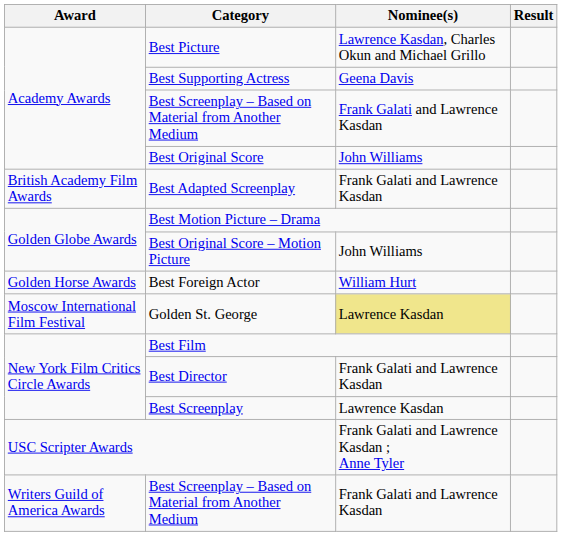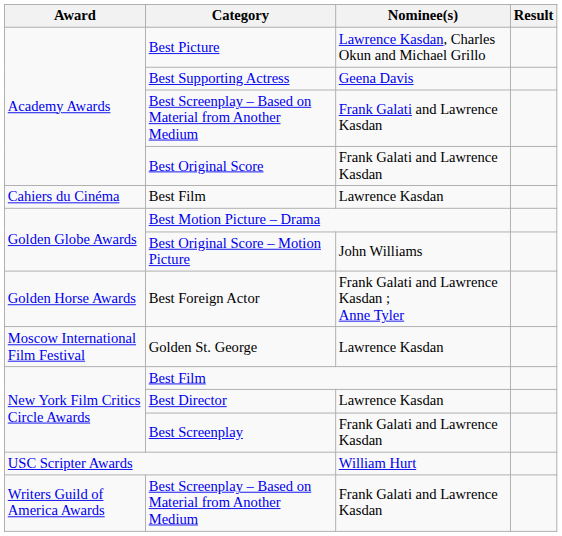Best Original Score | Nominee(s): John Williams -> Frank Galati and Lawrence Kasdan
- row: British Academy Film Awards | Best Adapted Screenplay | Frank Galati and Lawrence Kasdan
+ row: Cahiers du Cinéma | Best Film | Lawrence Kasdan
Best Foreign Actor | Nominee(s): William Hurt -> Frank Galati and Lawrence Kasdan ; Anne Tyler
Golden St. George | Nominee(s): khaki background -> no background
Best Director | Nominee(s): Frank Galati and Lawrence Kasdan -> Lawrence Kasdan
Best Screenplay | Nominee(s): Lawrence Kasdan -> Frank Galati and Lawrence Kasdan
USC Scripter Awards | Nominee(s): Frank Galati and Lawrence Kasdan ; Anne Tyler -> William Hurt
